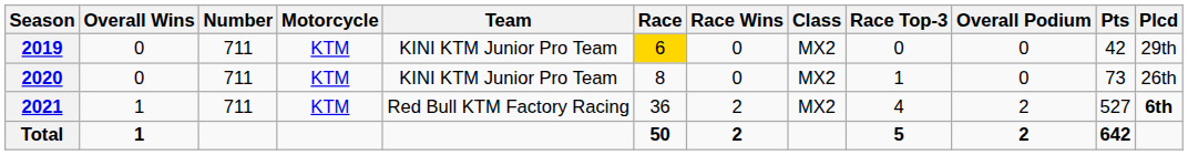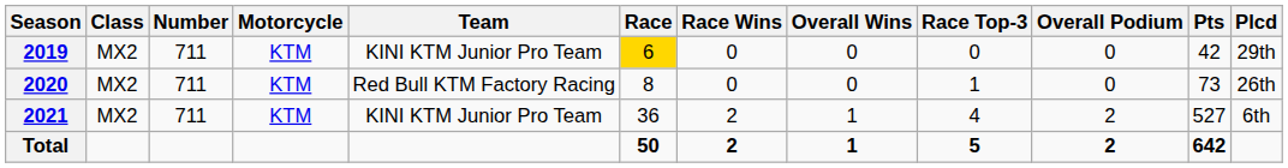columns swapped: Class <-> Overall Wins
2020 | Team: KINI KTM Junior Pro Team -> Red Bull KTM Factory Racing
2021 | Team: Red Bull KTM Factory Racing -> KINI KTM Junior Pro Team
2021 | Plcd: bold -> normal
